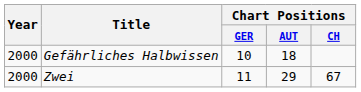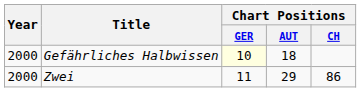Gefährliches Halbwissen | Chart Positions / GER: no background -> lightyellow background
Zwei | Chart Positions / CH: 67 -> 86
